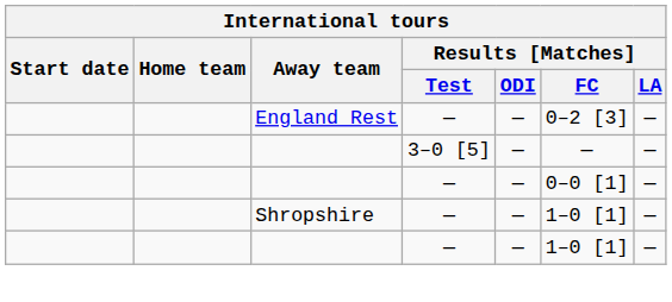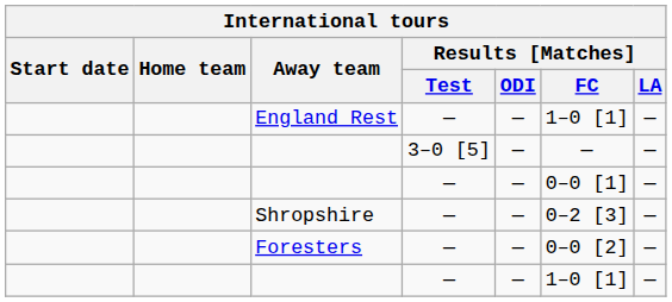England Rest | Results [Matches] / FC: 0–2 [3] -> 1–0 [1]
Shropshire | Results [Matches] / FC: 1–0 [1] -> 0–2 [3]
+ row: Foresters | — | — | 0–0 [2] | —
